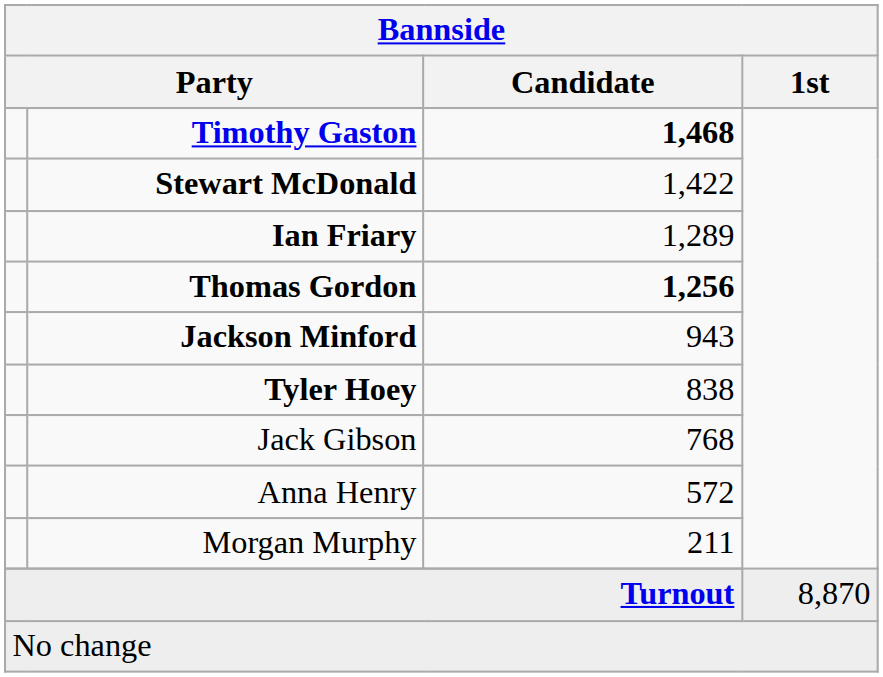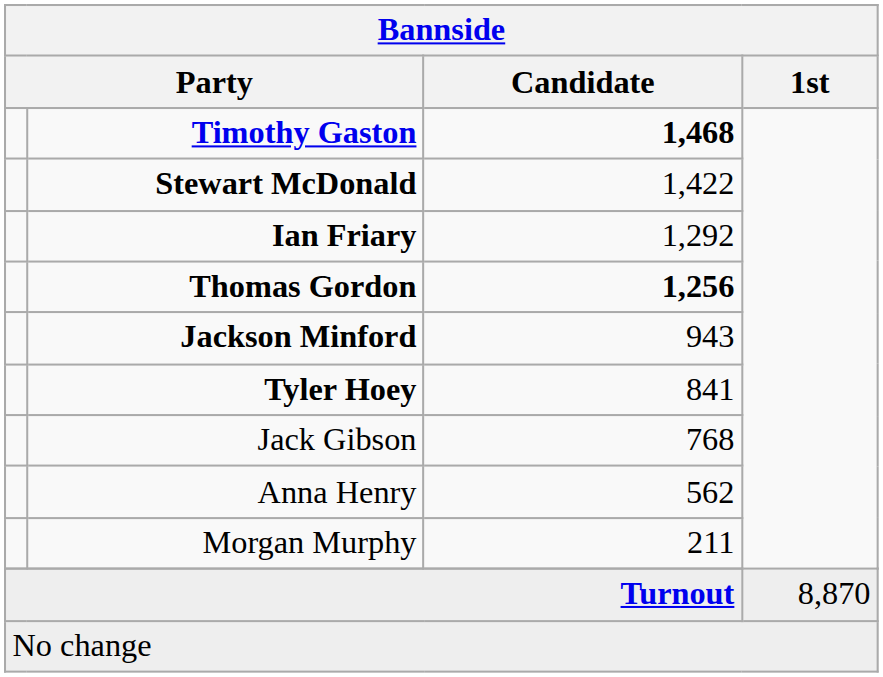Ian Friary | Candidate: 1,289 -> 1,292
Tyler Hoey | Candidate: 838 -> 841
Anna Henry | Candidate: 572 -> 562
